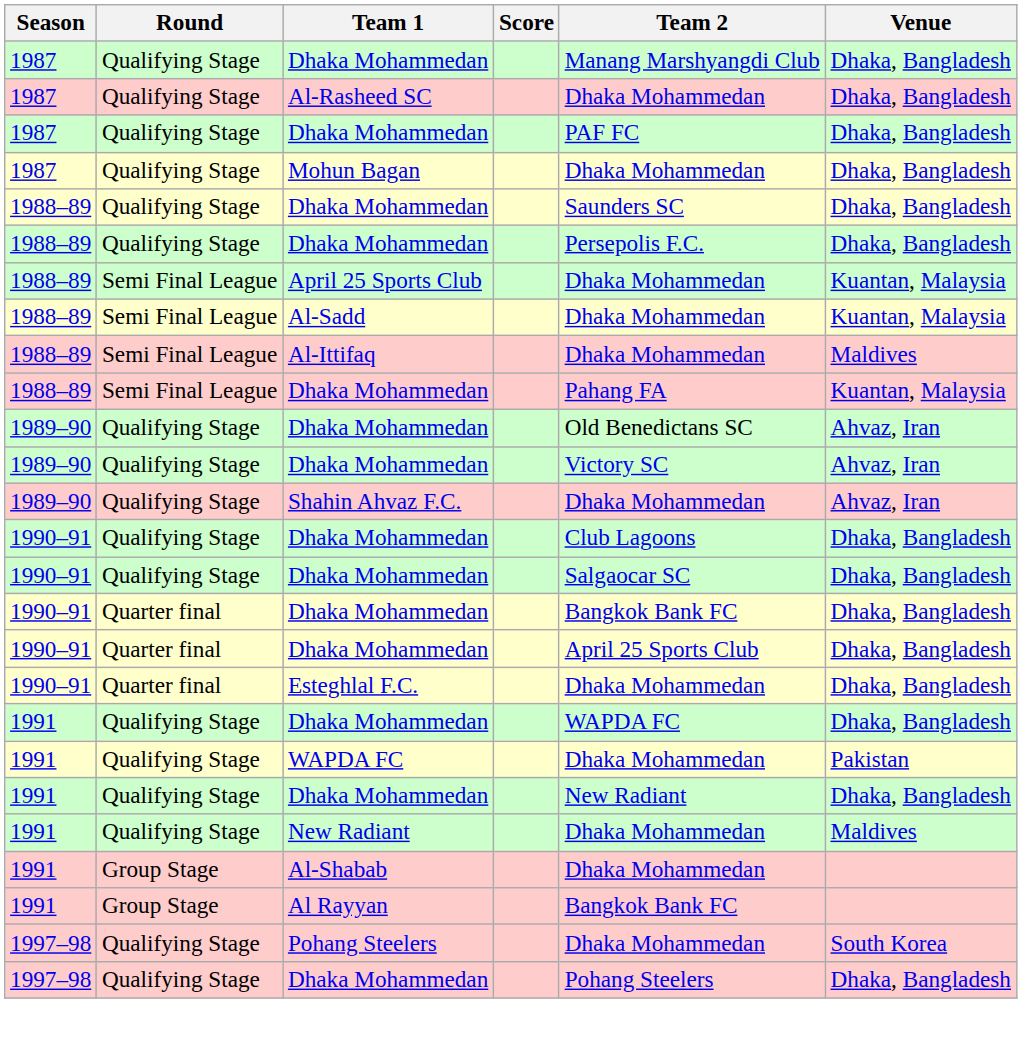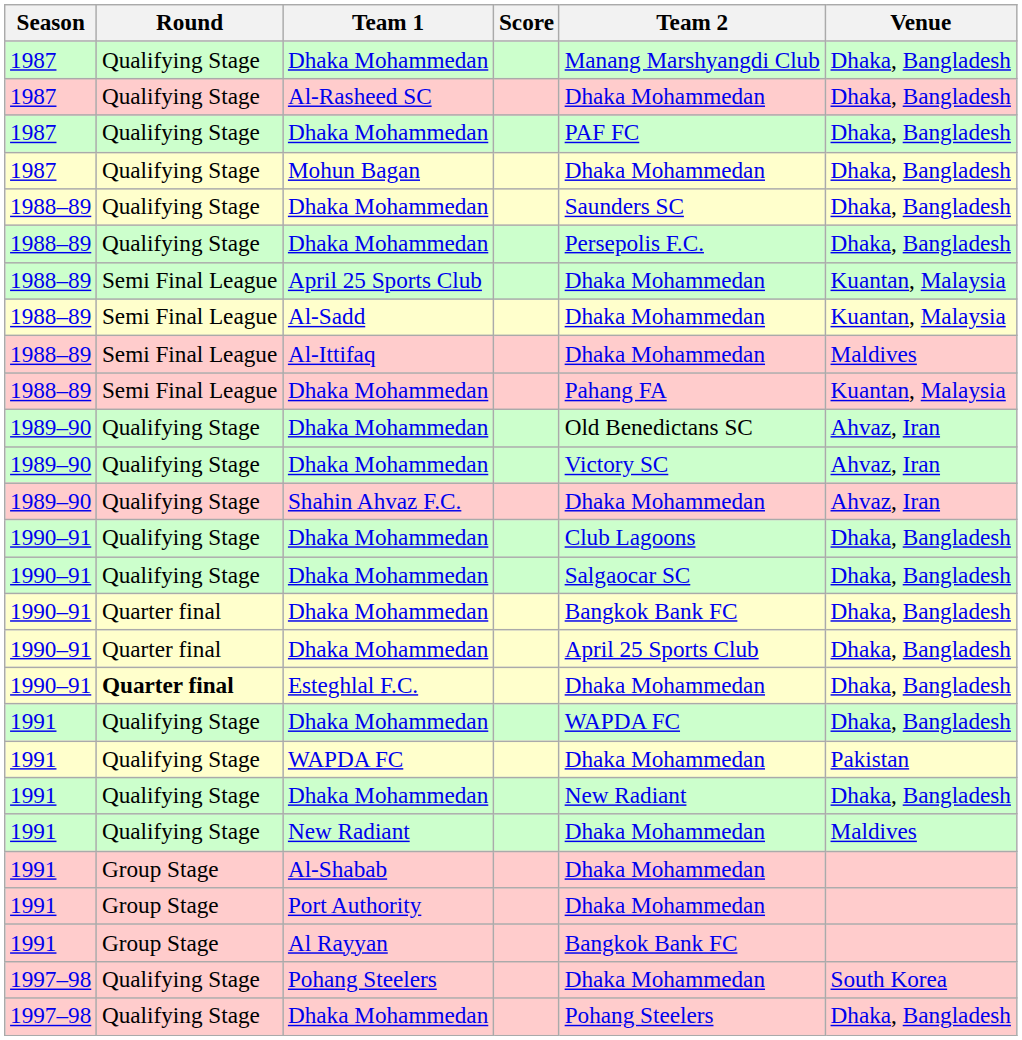Esteghlal F.C. | Round: normal -> bold
+ row: 1991 | Group Stage | Port Authority | Dhaka Mohammedan
